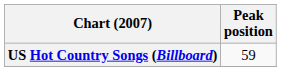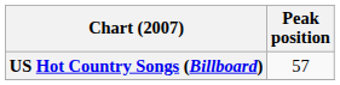US Hot Country Songs (Billboard) | Peak position: 59 -> 57
